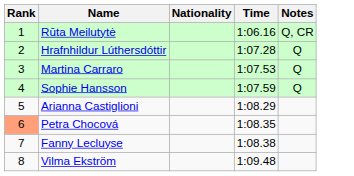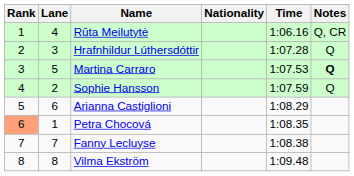+ column: Lane | 4 | 3 | 5 | 2 | 6 | 1 | 7 | 8
Martina Carraro | Notes: normal -> bold
